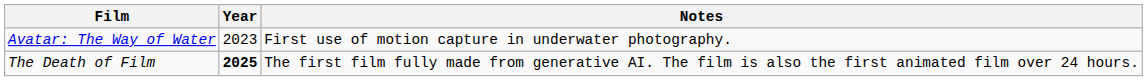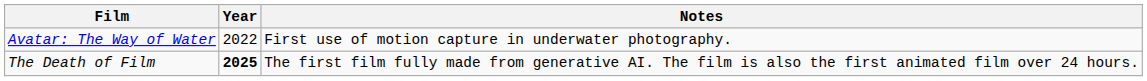Avatar: The Way of Water | Year: 2023 -> 2022
